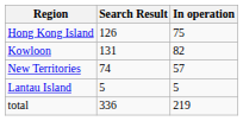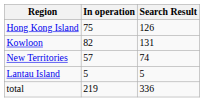columns swapped: Search Result <-> In operation
